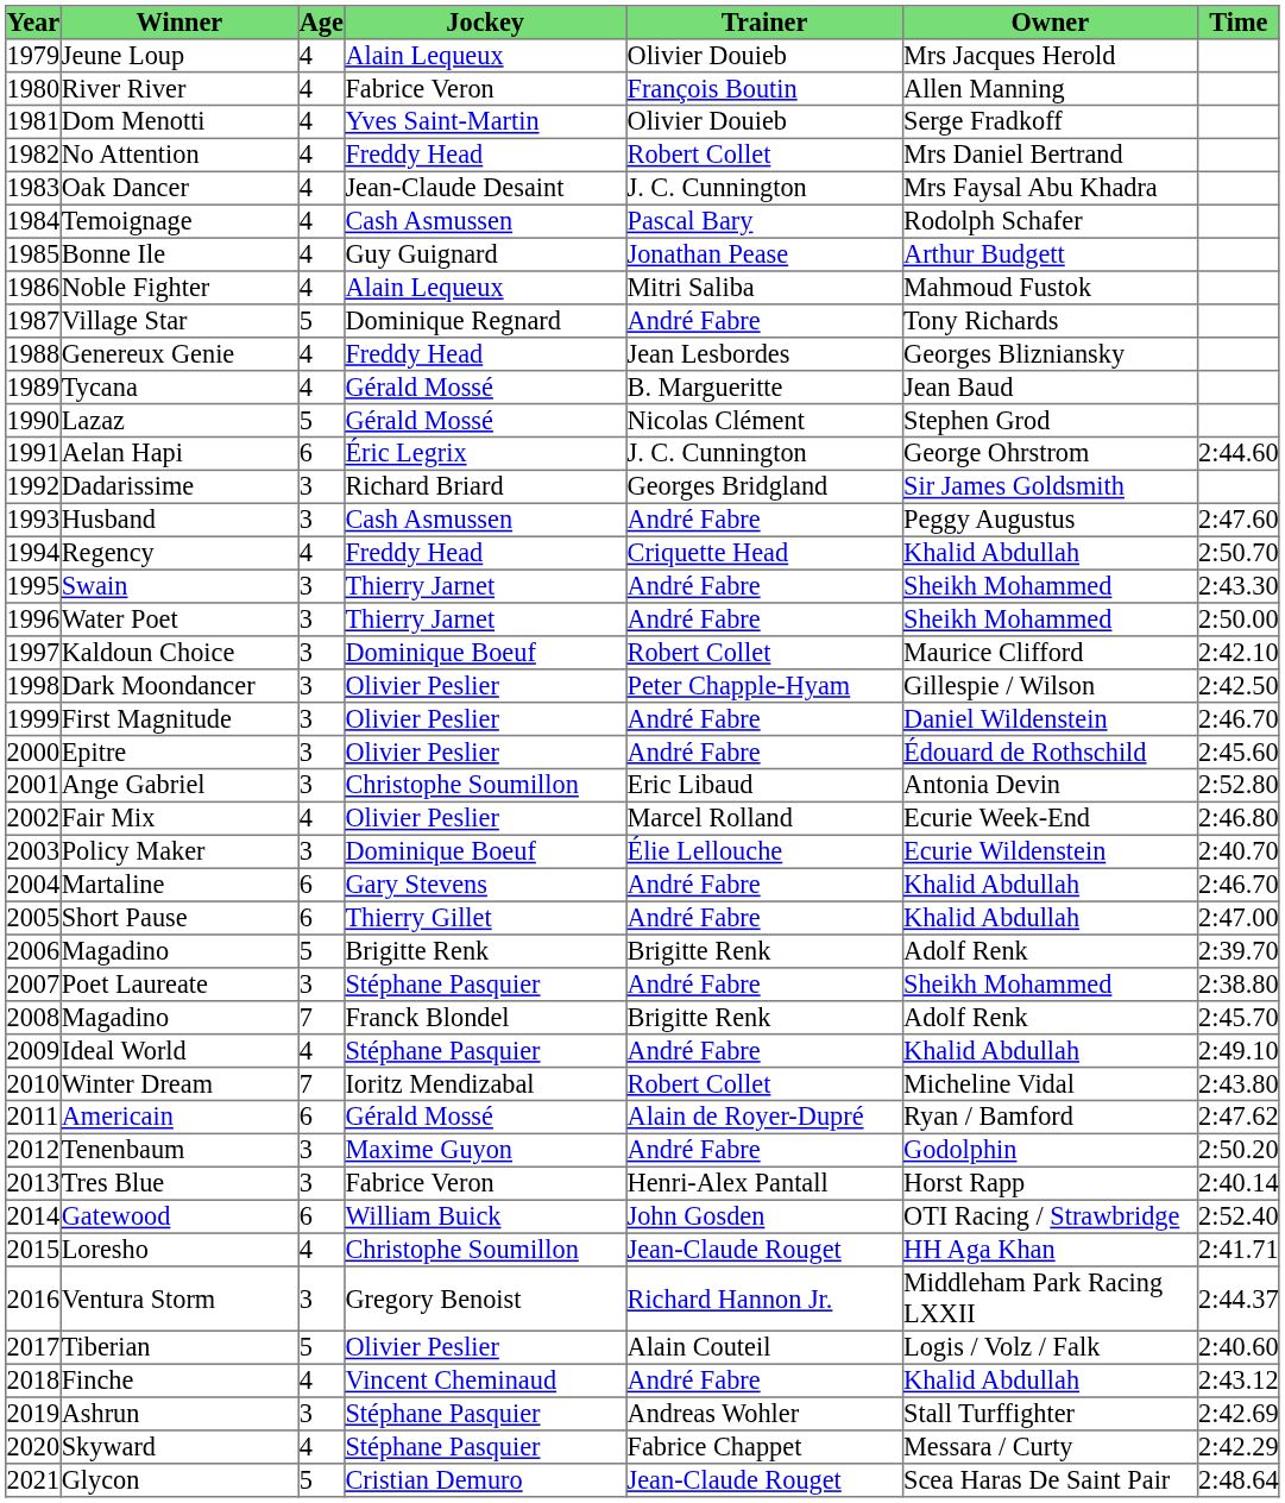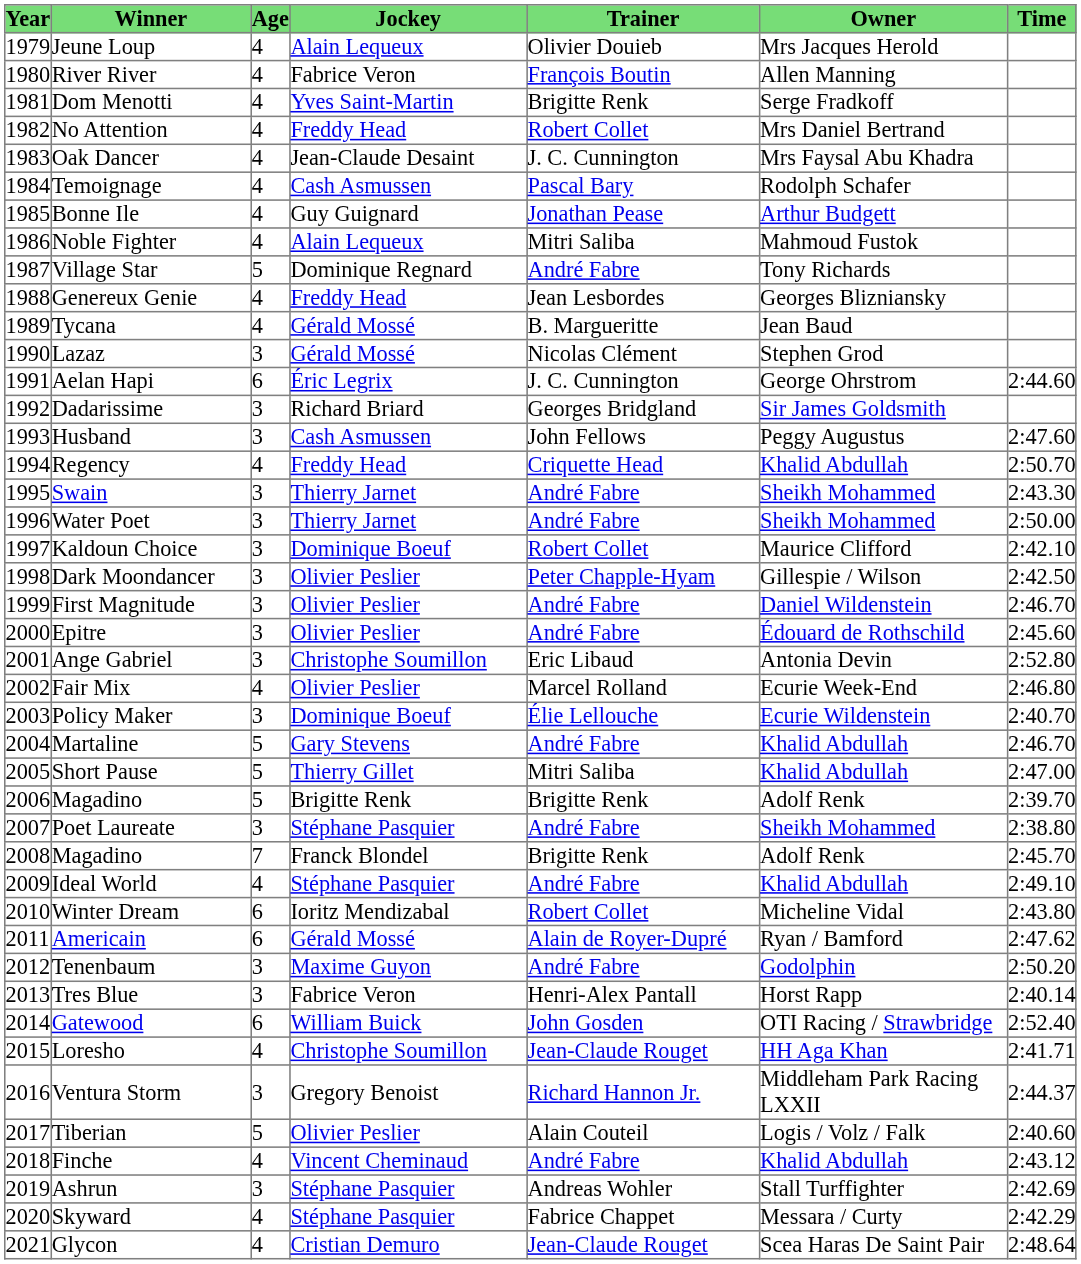Dom Menotti | Trainer: Olivier Douieb -> Brigitte Renk
Lazaz | Age: 5 -> 3
Husband | Trainer: André Fabre -> John Fellows
Martaline | Age: 6 -> 5
Short Pause | Age: 6 -> 5
Short Pause | Trainer: André Fabre -> Mitri Saliba
Winter Dream | Age: 7 -> 6
Glycon | Age: 5 -> 4
